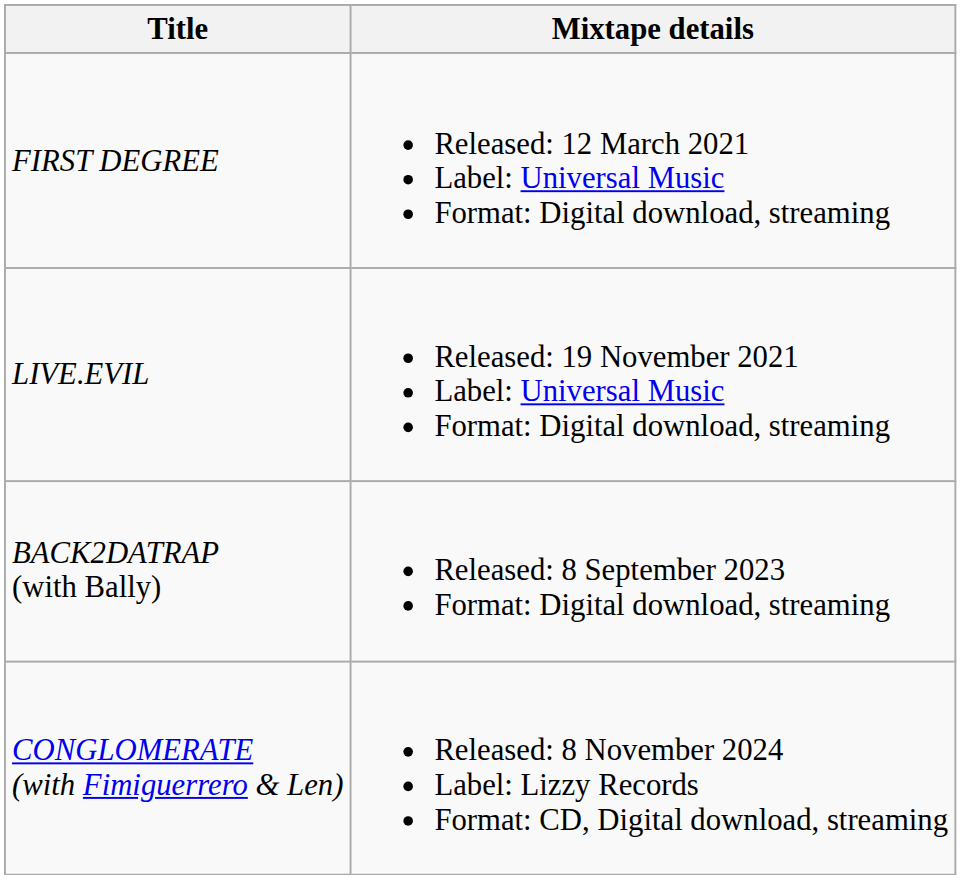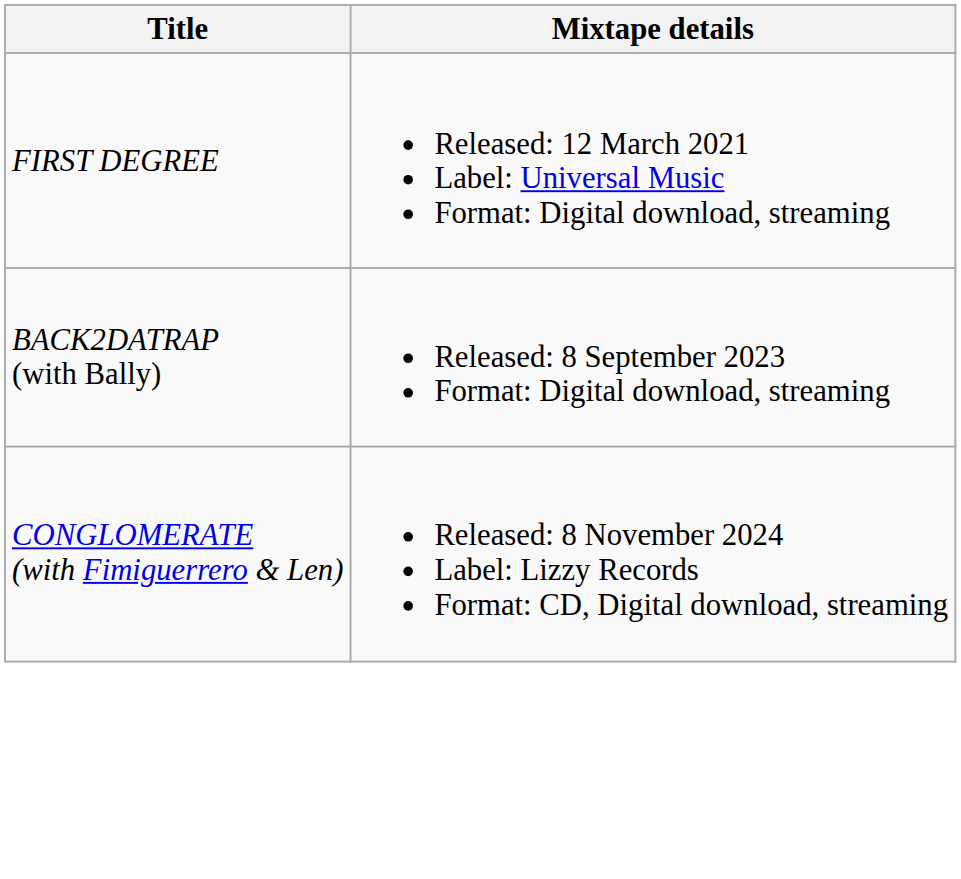- row: LIVE.EVIL | Released: 19 November 2021 Label: Universal Music Format: Digital download, streaming
